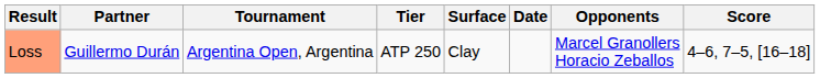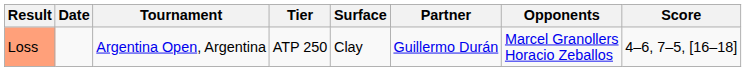columns swapped: Date <-> Partner
